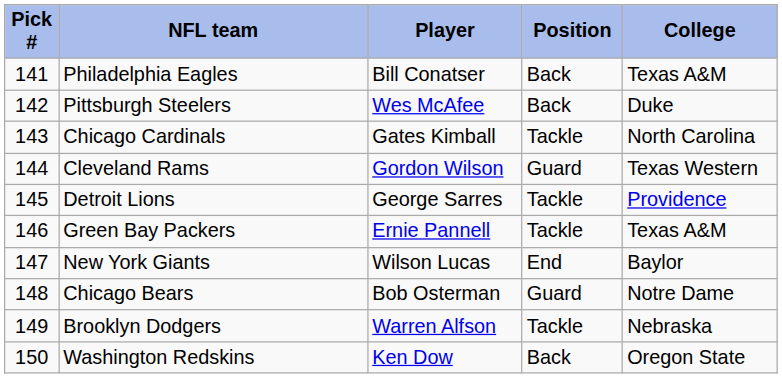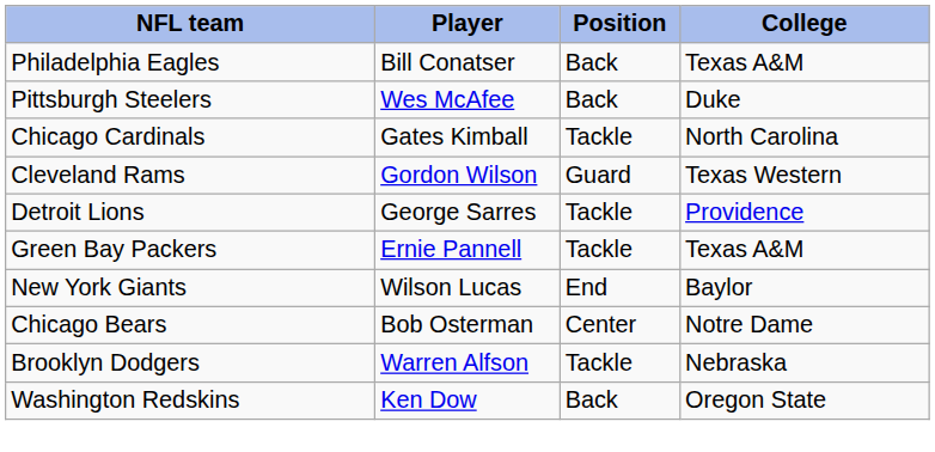- column: Pick # | 141 | 142 | 143 | 144 | 145 | 146 | 147 | 148 | 149 | 150
Chicago Bears | Position: Guard -> Center
